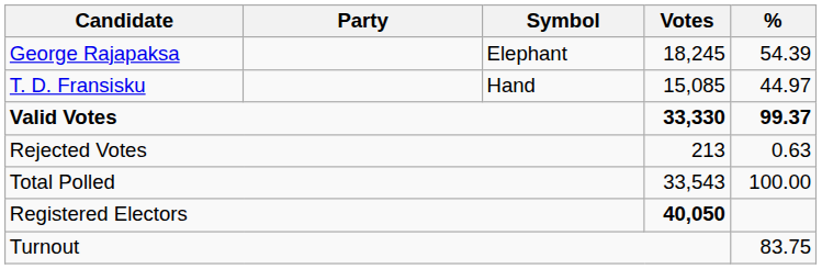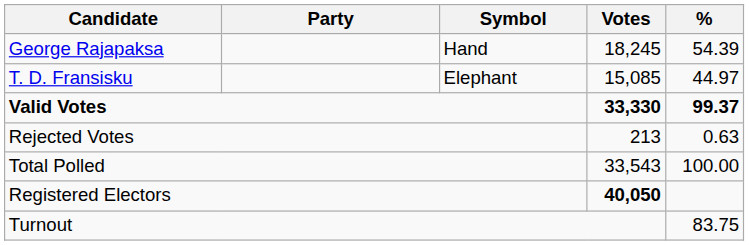George Rajapaksa | Symbol: Elephant -> Hand
T. D. Fransisku | Symbol: Hand -> Elephant
